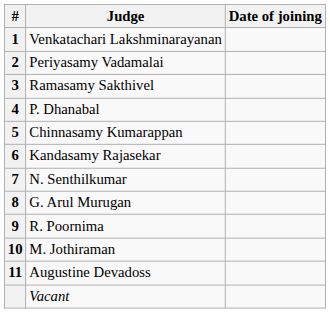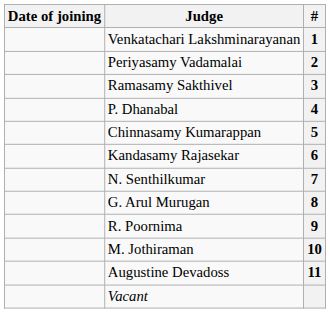columns swapped: # <-> Date of joining
